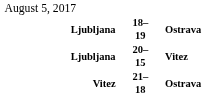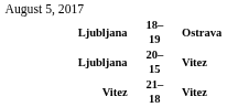21–18 | column 5: Ostrava -> Vitez
